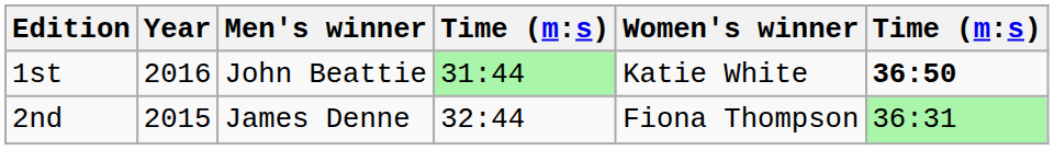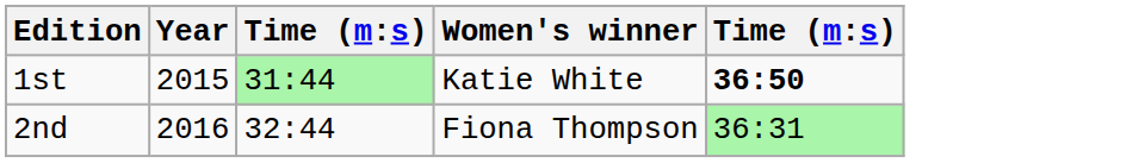- column: Men's winner | John Beattie | James Denne
1st | Year: 2016 -> 2015
2nd | Year: 2015 -> 2016
